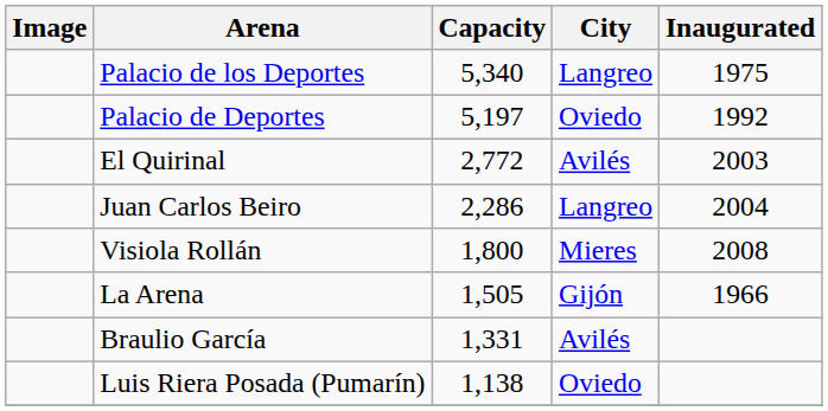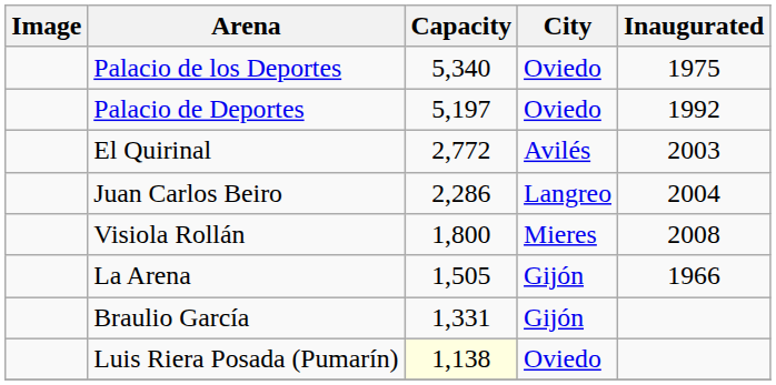Palacio de los Deportes | City: Langreo -> Oviedo
Braulio García | City: Avilés -> Gijón
Luis Riera Posada (Pumarín) | Capacity: no background -> lightyellow background
